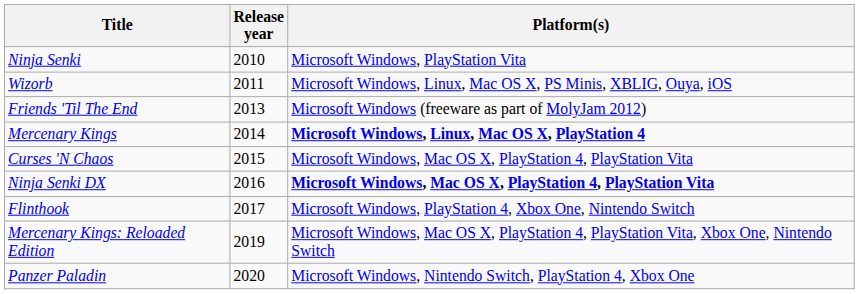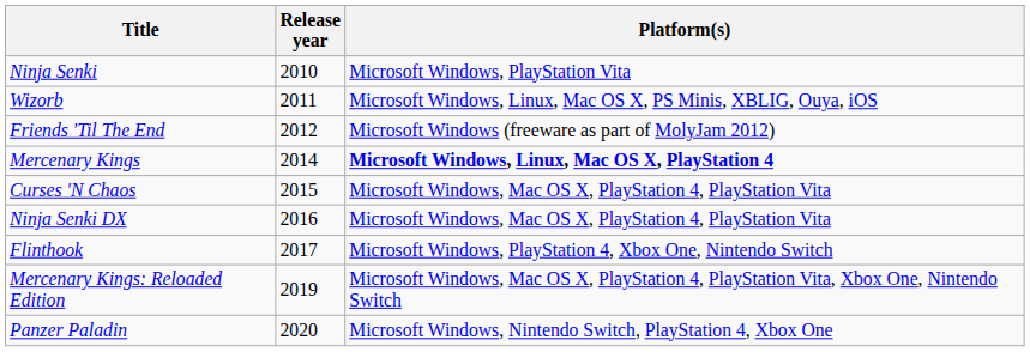Friends 'Til The End | Release year: 2013 -> 2012
Ninja Senki DX | Platform(s): bold -> normal
